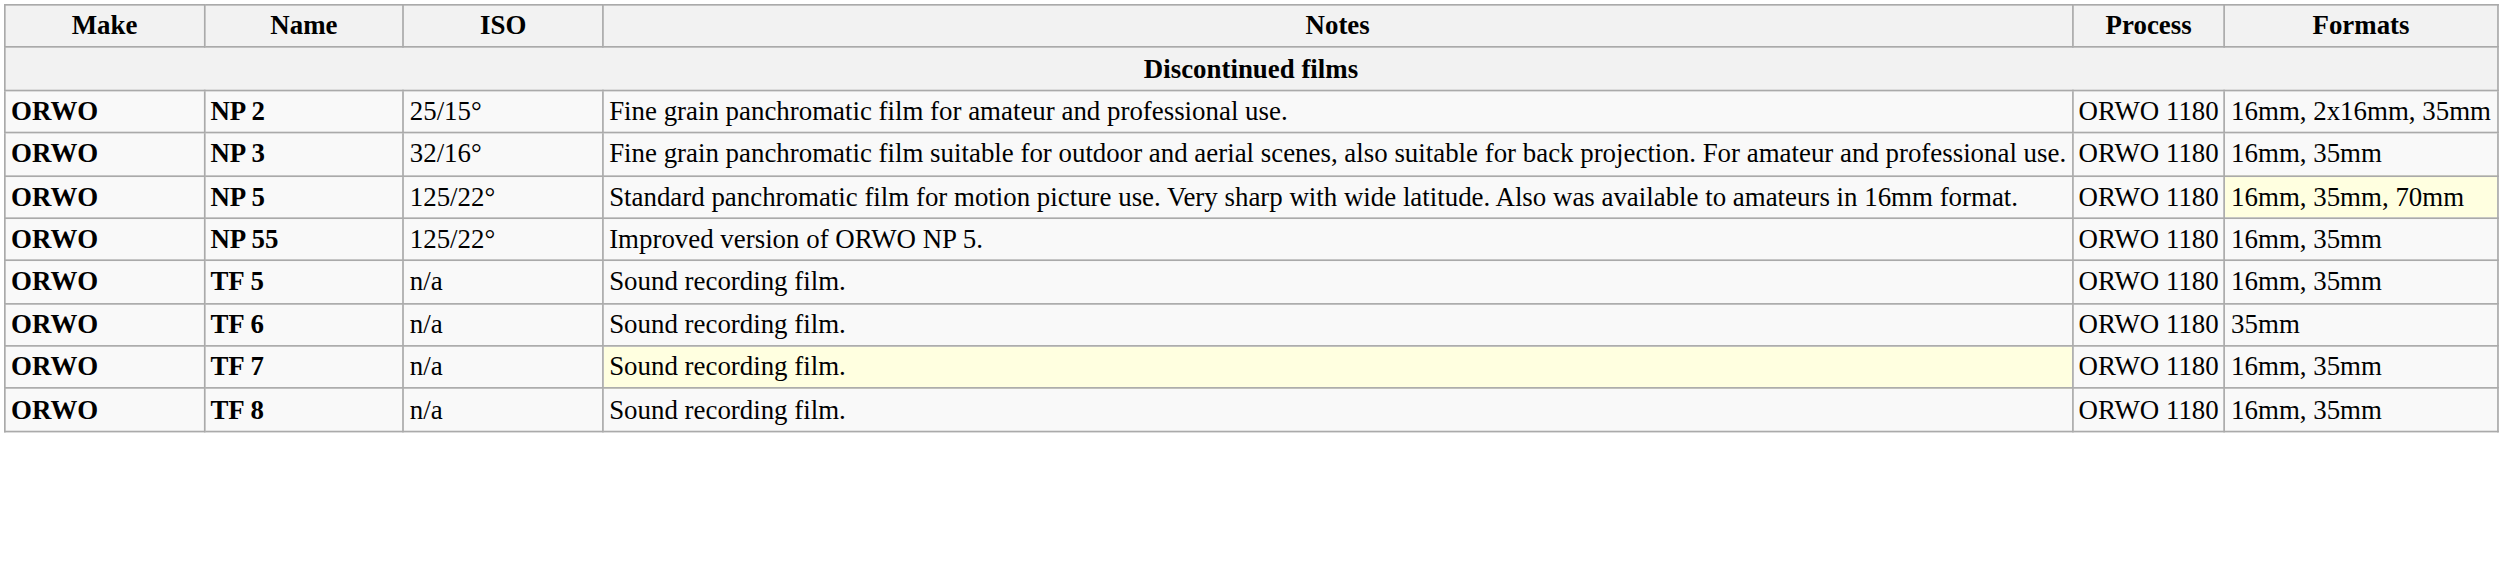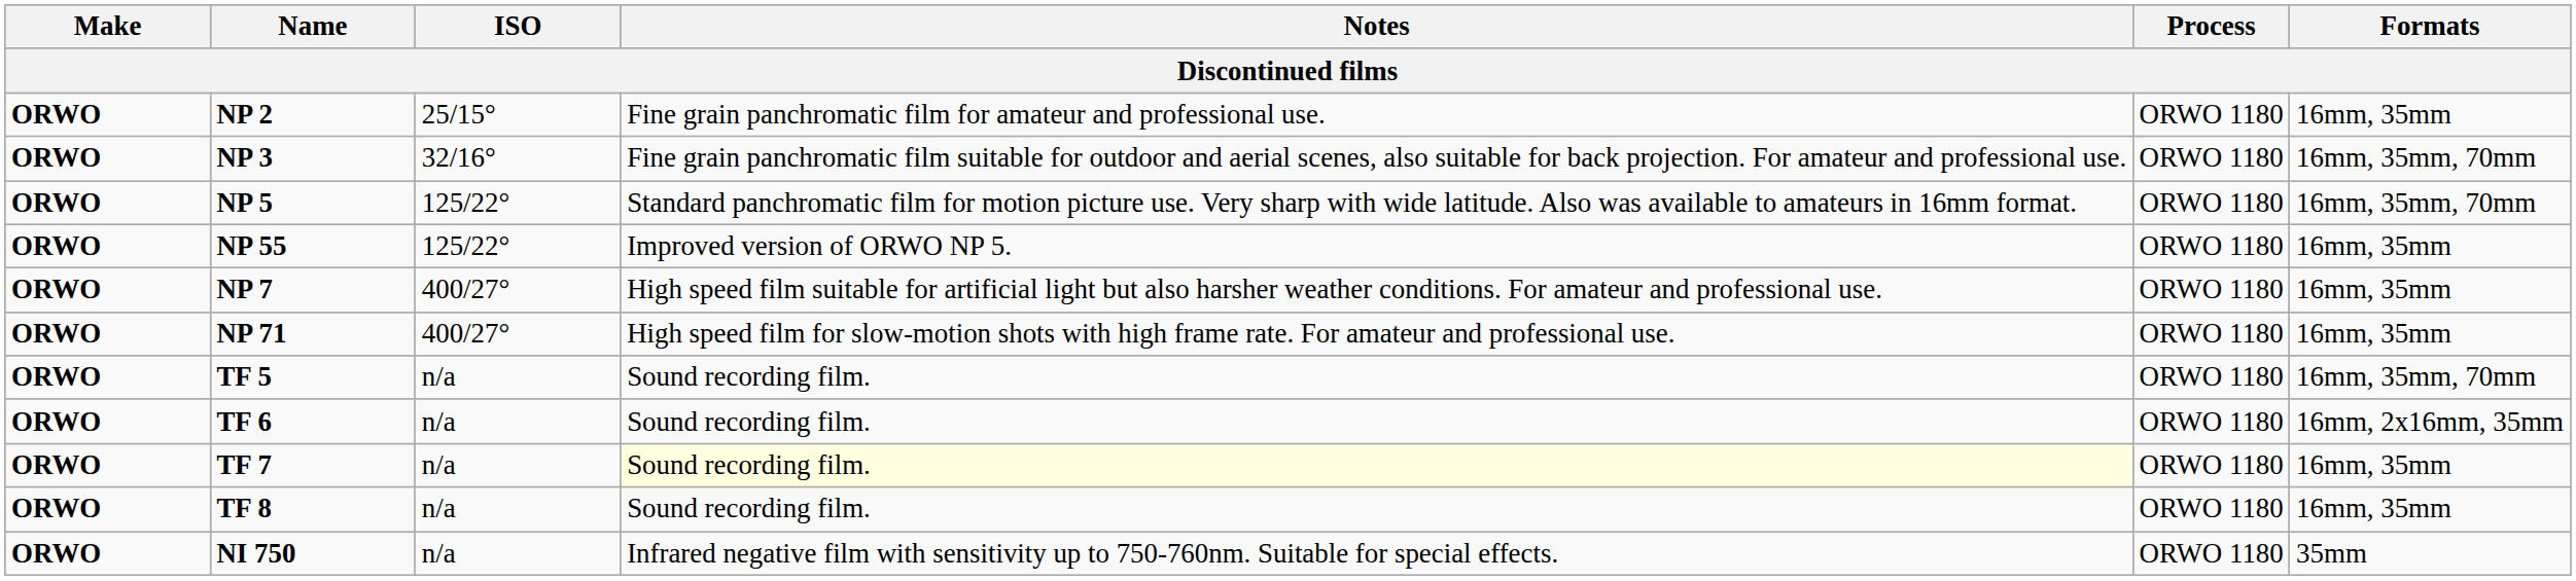NP 2 | Formats: 16mm, 2x16mm, 35mm -> 16mm, 35mm
NP 3 | Formats: 16mm, 35mm -> 16mm, 35mm, 70mm
NP 5 | Formats: lightyellow background -> no background
+ row: ORWO | NP 7 | 400/27° | High speed film suitable for artificial light but also harsher weather conditions. For amateur and professional use. | ORWO 1180 | 16mm, 35mm
+ row: ORWO | NP 71 | 400/27° | High speed film for slow-motion shots with high frame rate. For amateur and professional use. | ORWO 1180 | 16mm, 35mm
TF 5 | Formats: 16mm, 35mm -> 16mm, 35mm, 70mm
TF 6 | Formats: 35mm -> 16mm, 2x16mm, 35mm
+ row: ORWO | NI 750 | n/a | Infrared negative film with sensitivity up to 750-760nm. Suitable for special effects. | ORWO 1180 | 35mm
